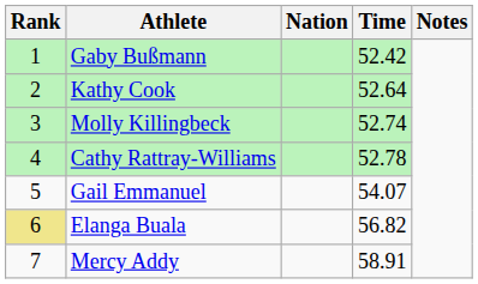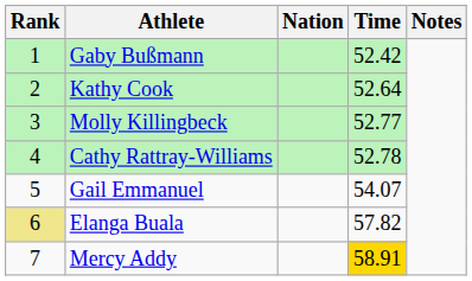Molly Killingbeck | Time: 52.74 -> 52.77
Elanga Buala | Time: 56.82 -> 57.82
Mercy Addy | Time: no background -> gold background
